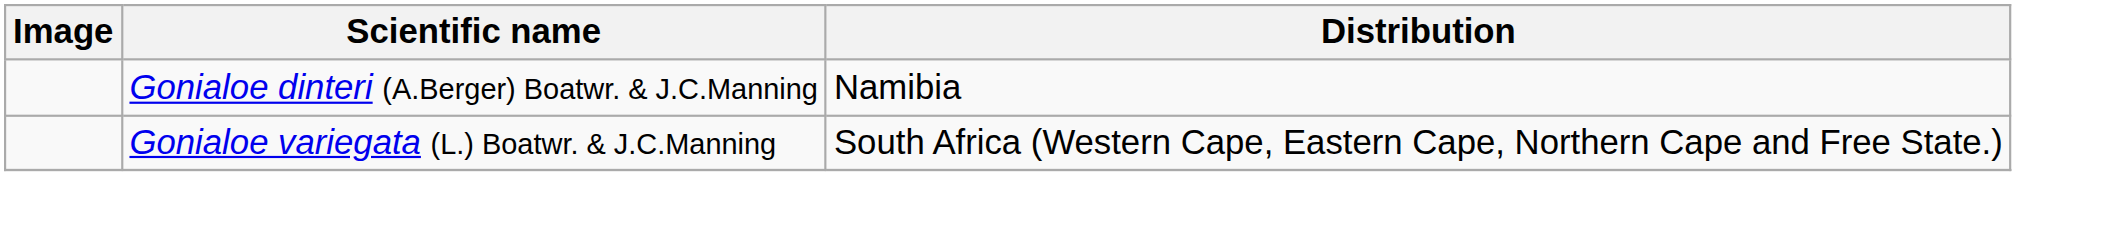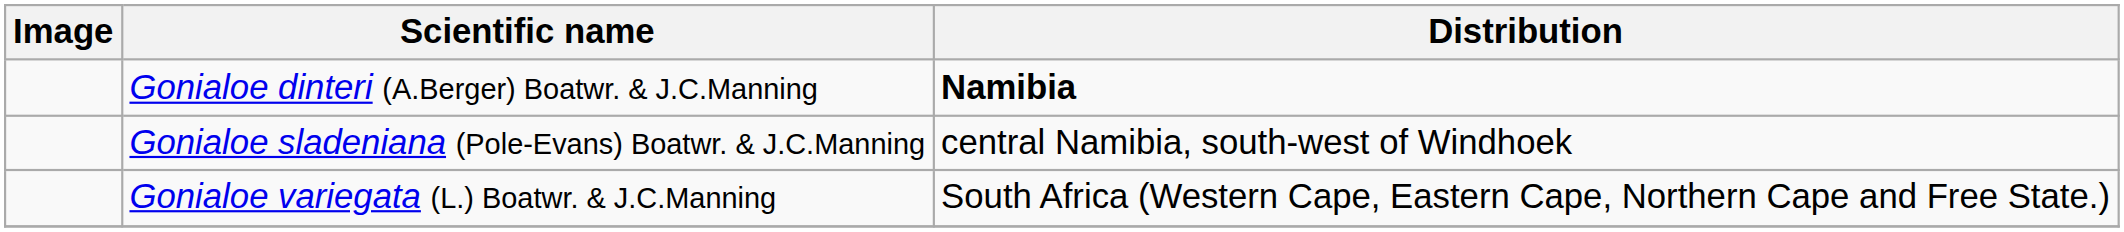Gonialoe dinteri (A.Berger) Boatwr. & J.C.Manning | Distribution: normal -> bold
+ row: Gonialoe sladeniana (Pole-Evans) Boatwr. & J.C.Manning | central Namibia, south-west of Windhoek
